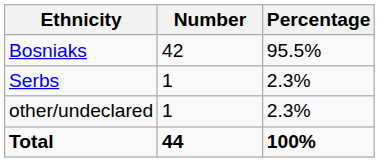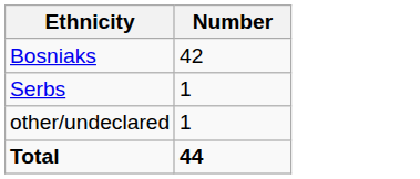- column: Percentage | 95.5% | 2.3% | 2.3% | 100%
